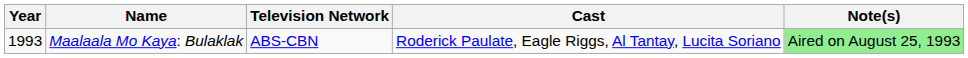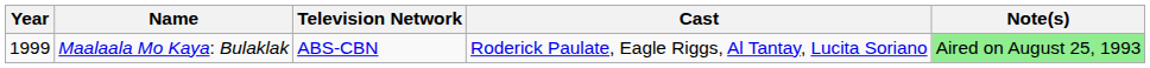Maalaala Mo Kaya: Bulaklak | Year: 1993 -> 1999
